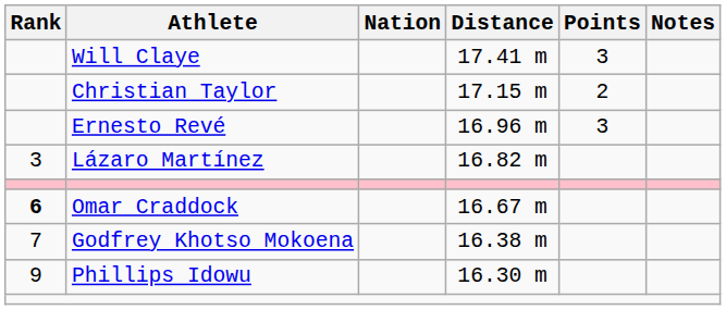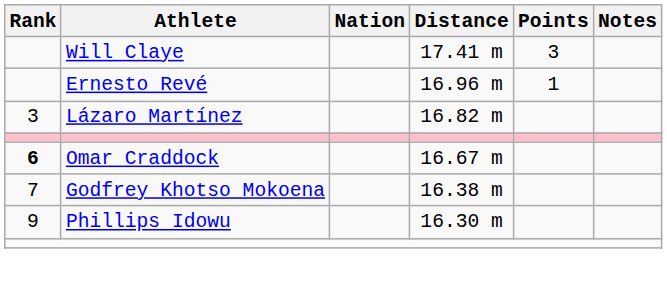- row: Christian Taylor | 17.15 m | 2
Ernesto Revé | Points: 3 -> 1
